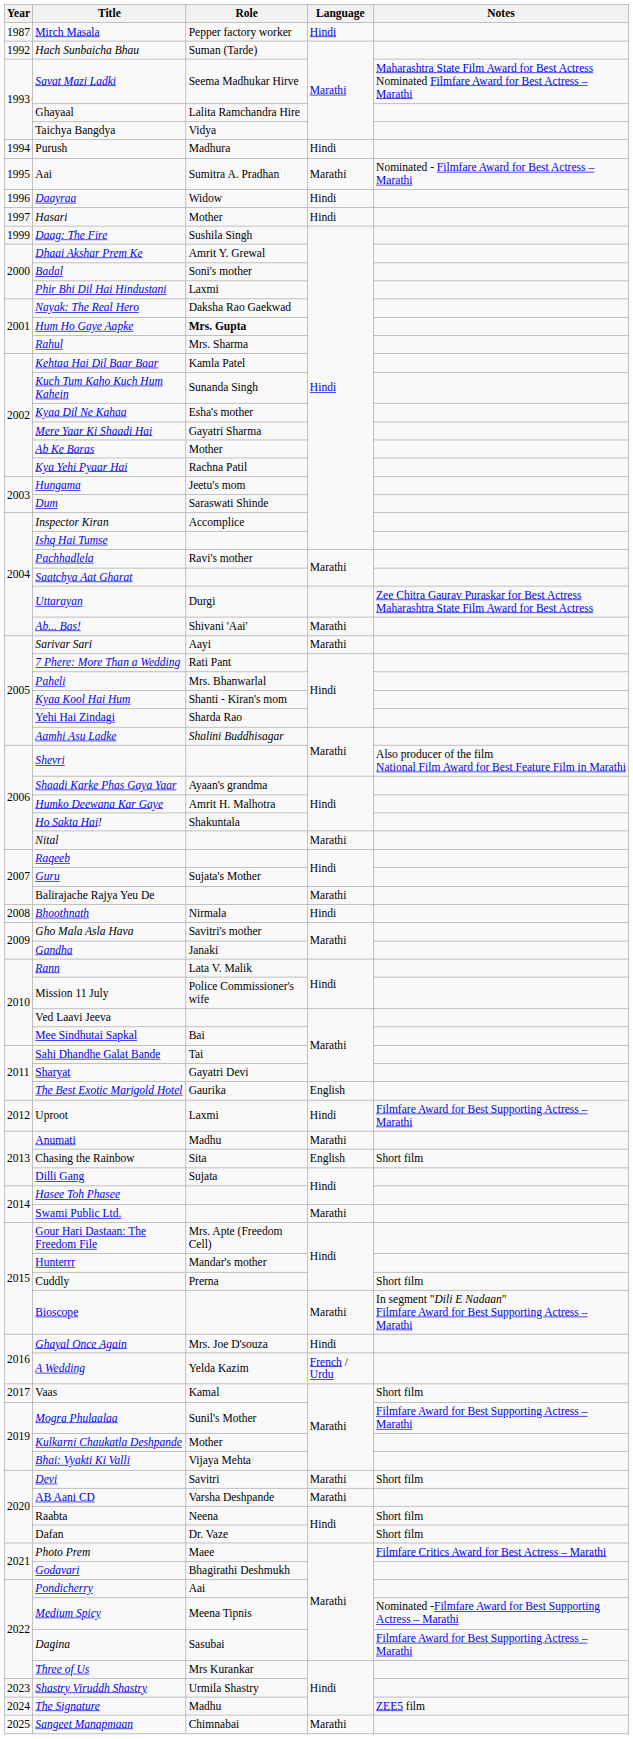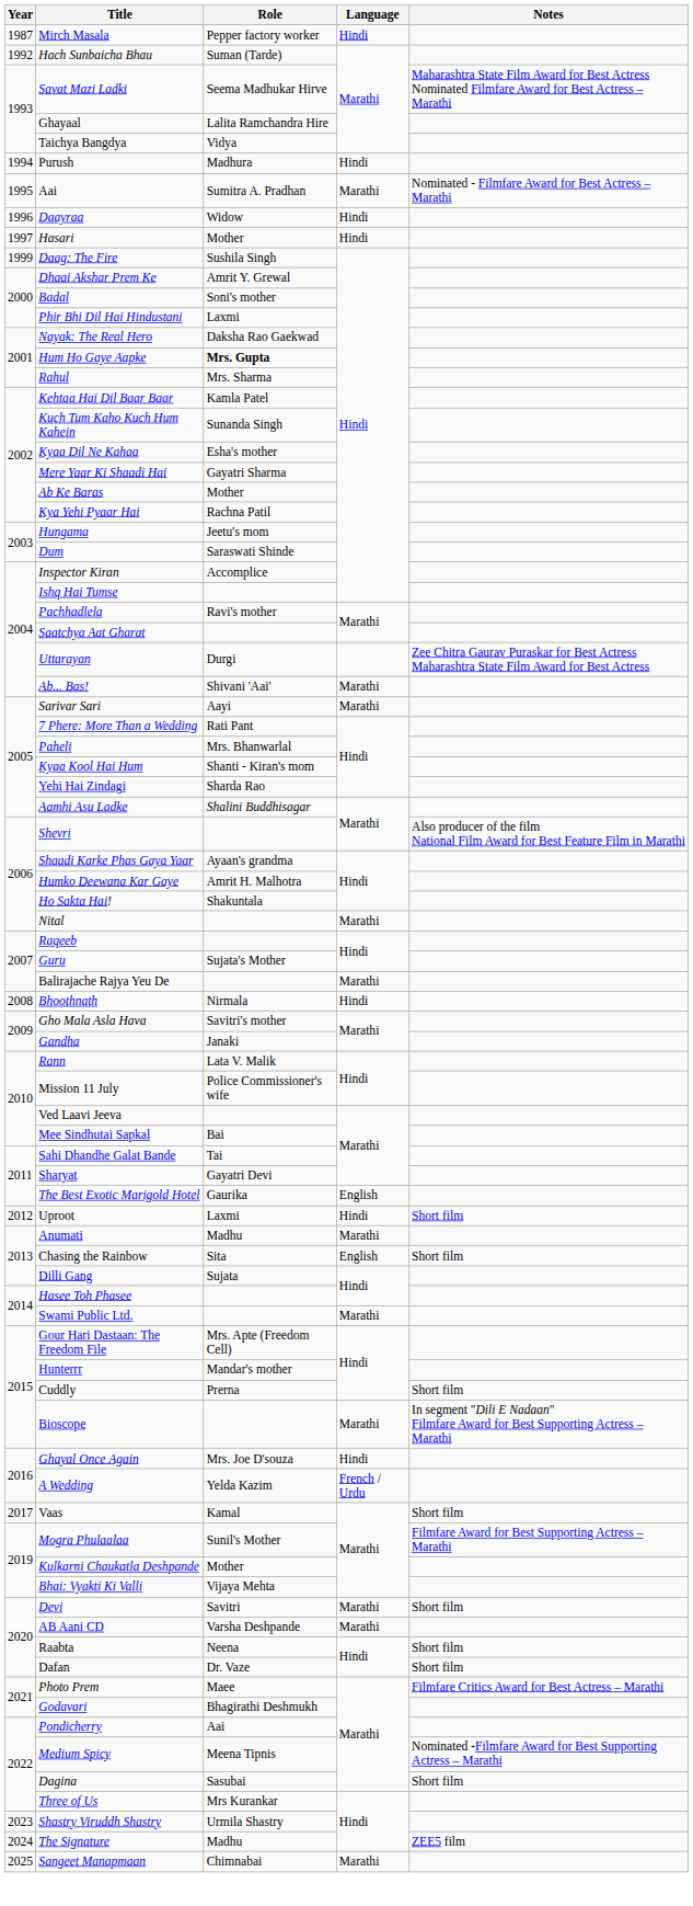Uproot | Notes: Filmfare Award for Best Supporting Actress – Marathi -> Short film
Dagina | Notes: Filmfare Award for Best Supporting Actress – Marathi -> Short film
